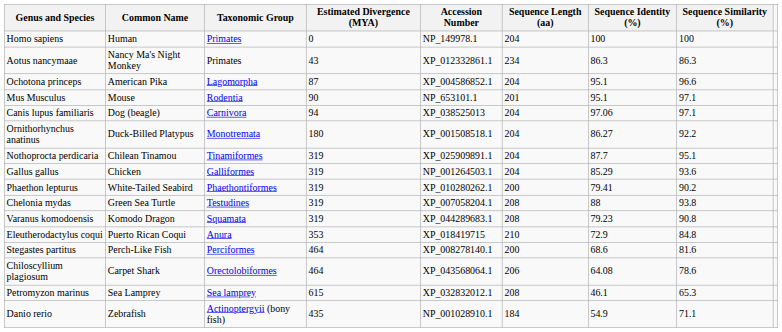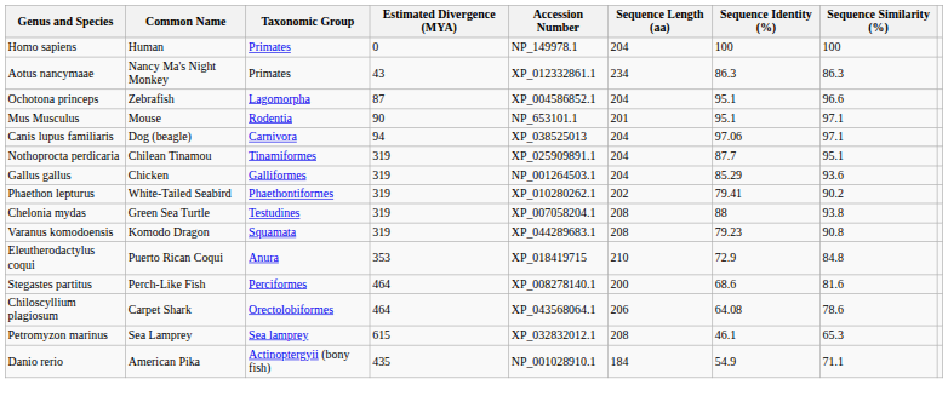Ochotona princeps | Common Name: American Pika -> Zebrafish
- row: Ornithorhynchus anatinus | Duck-Billed Platypus | Monotremata | 180 | XP_001508518.1 | 204 | 86.27 | 92.2
Phaethon lepturus | Sequence Length (aa): 200 -> 202
Danio rerio | Common Name: Zebrafish -> American Pika
